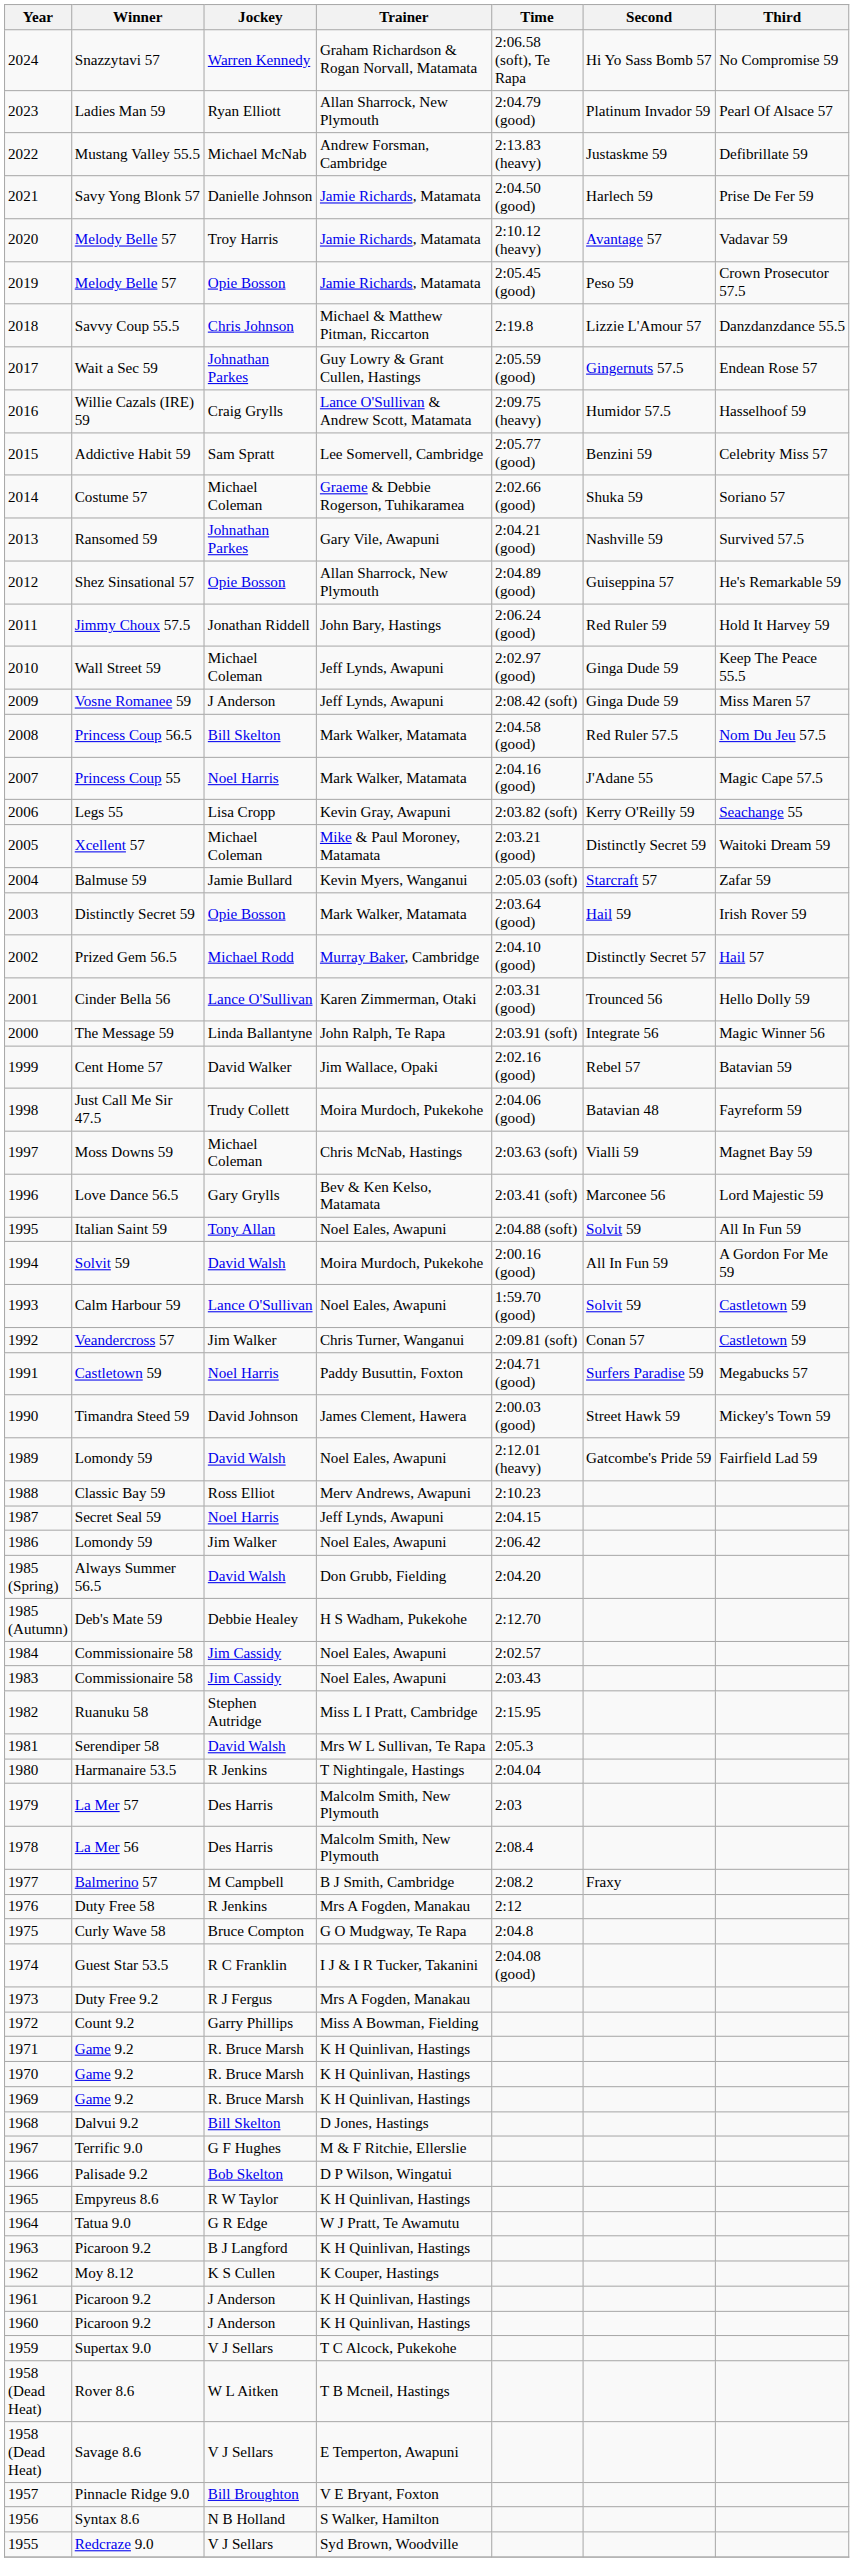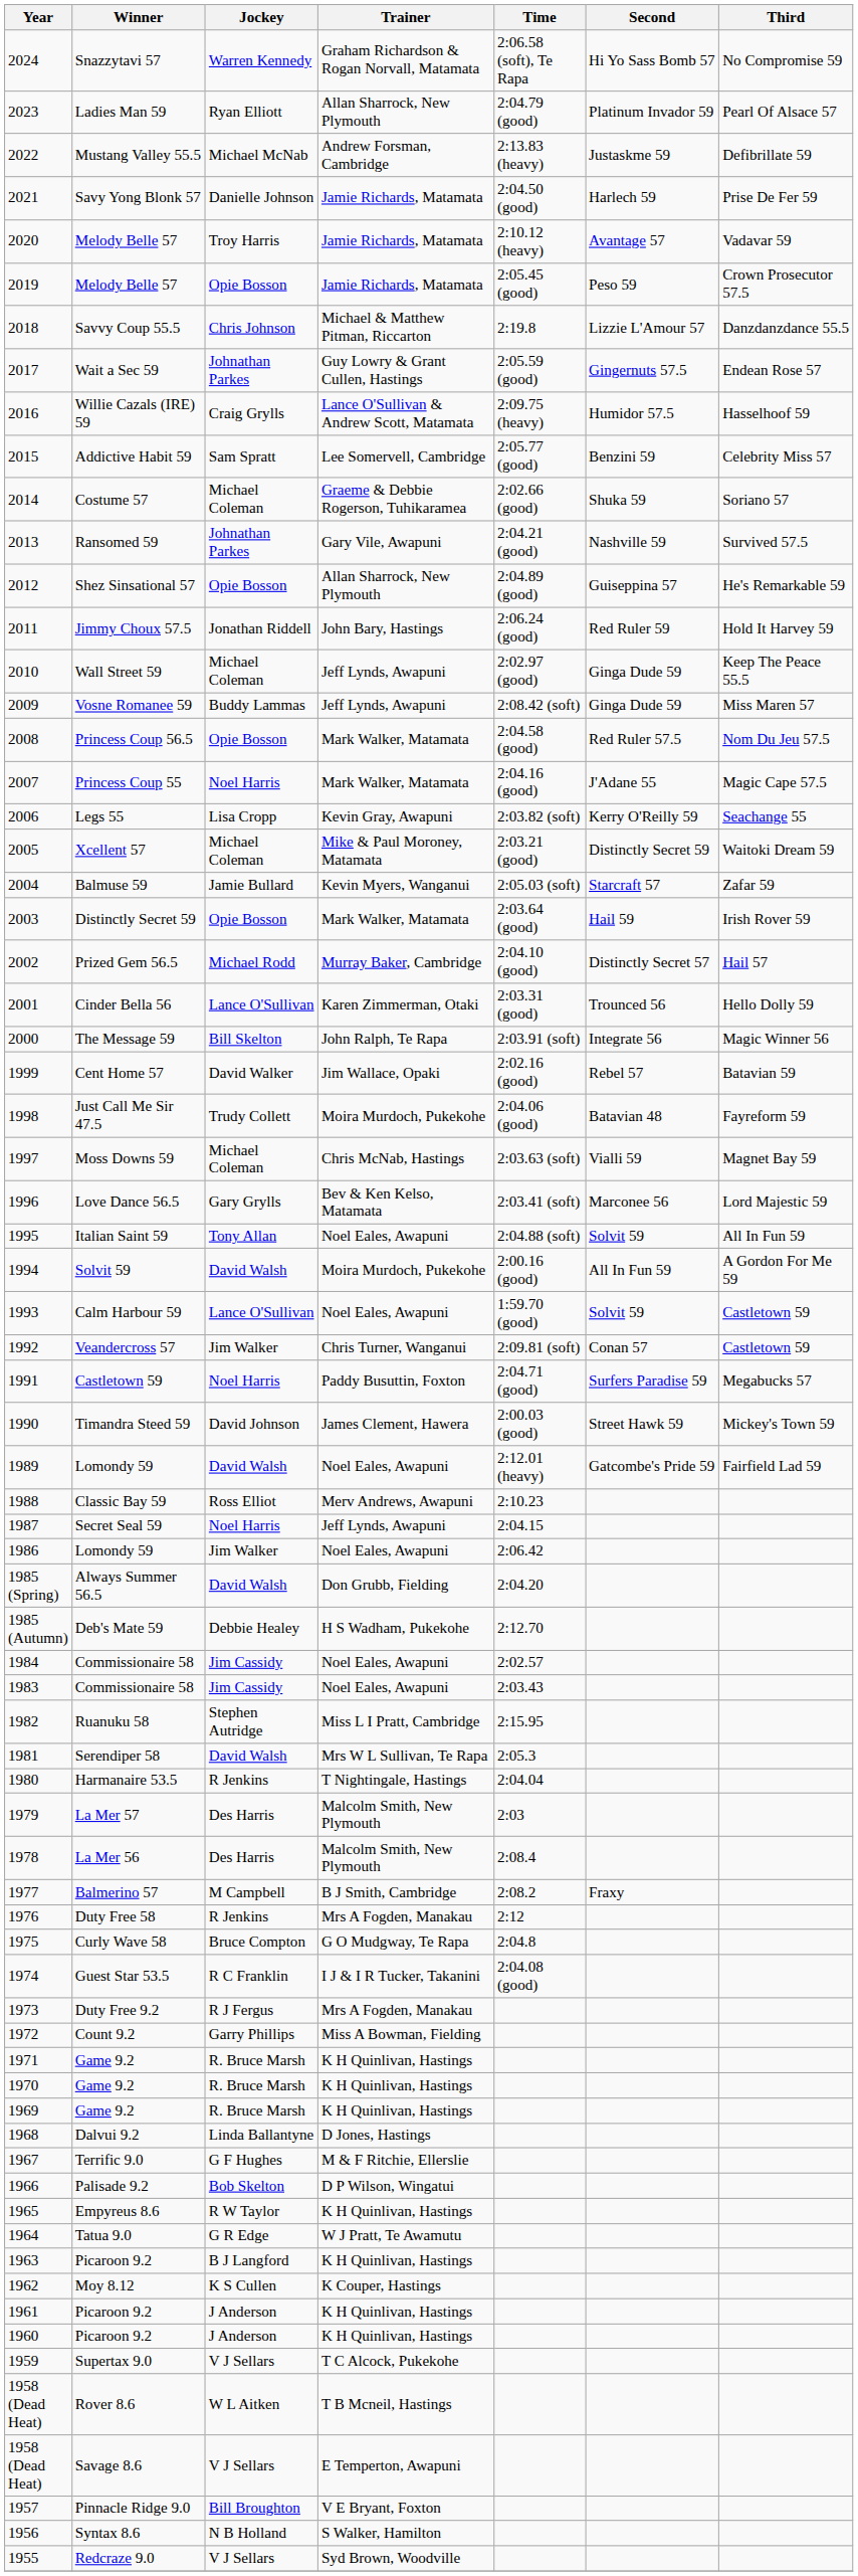Vosne Romanee 59 | Jockey: J Anderson -> Buddy Lammas
Princess Coup 56.5 | Jockey: Bill Skelton -> Opie Bosson
The Message 59 | Jockey: Linda Ballantyne -> Bill Skelton
Dalvui 9.2 | Jockey: Bill Skelton -> Linda Ballantyne
